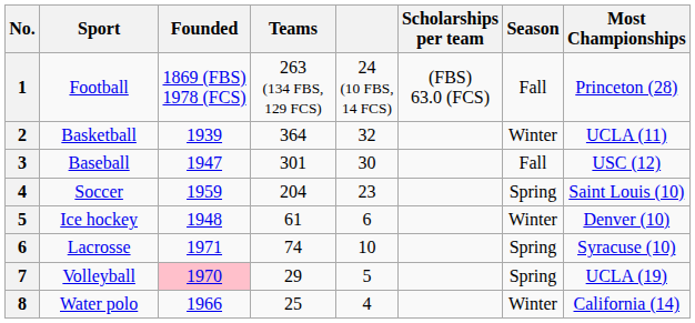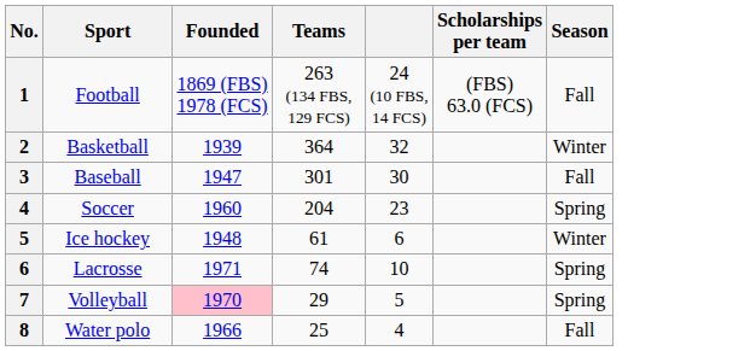- column: Most Championships | Princeton (28) | UCLA (11) | USC (12) | Saint Louis (10) | Denver (10) | Syracuse (10) | UCLA (19) | California (14)
Soccer | Founded: 1959 -> 1960
Water polo | Season: Winter -> Fall
